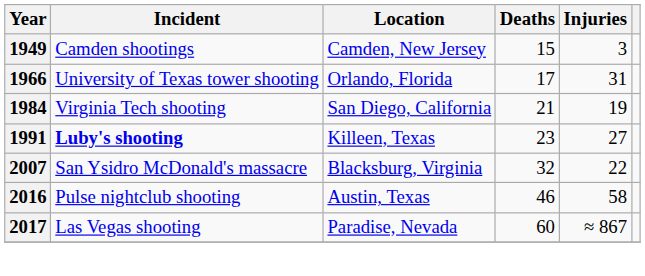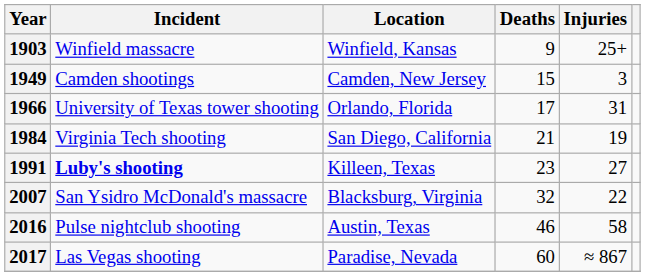+ row: 1903 | Winfield massacre | Winfield, Kansas | 9 | 25+
